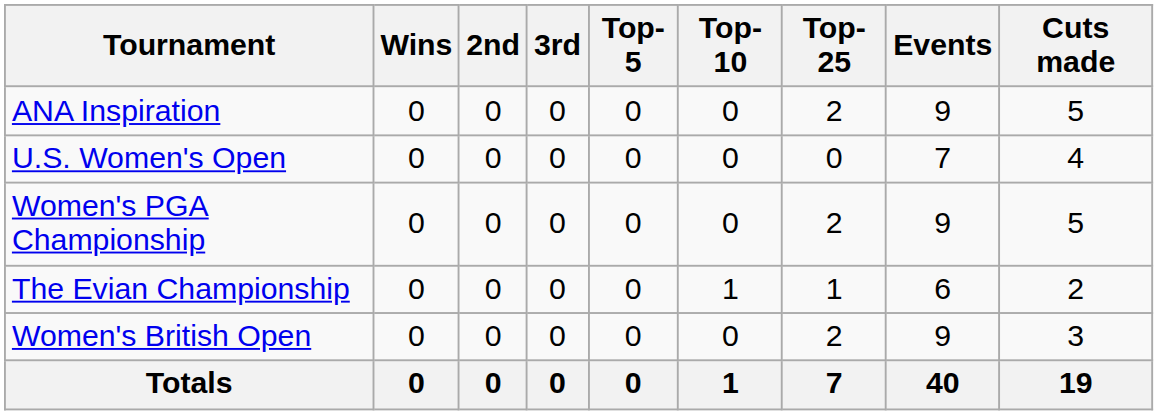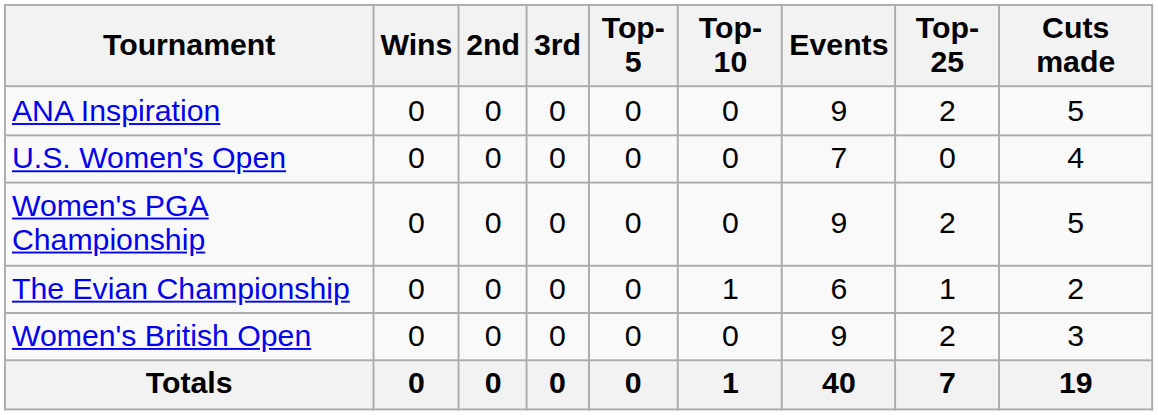columns swapped: Top-25 <-> Events
